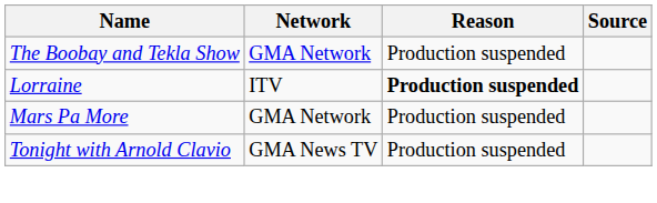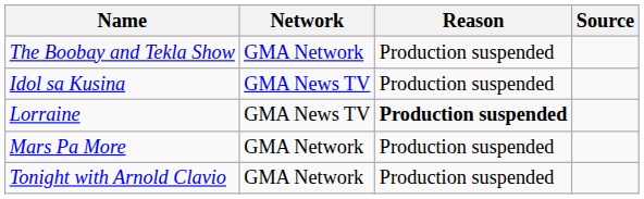+ row: Idol sa Kusina | GMA News TV | Production suspended
Lorraine | Network: ITV -> GMA News TV
Tonight with Arnold Clavio | Network: GMA News TV -> GMA Network
